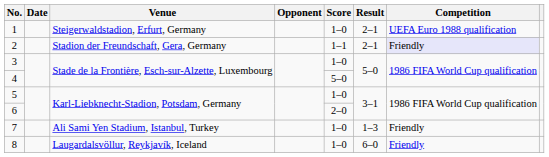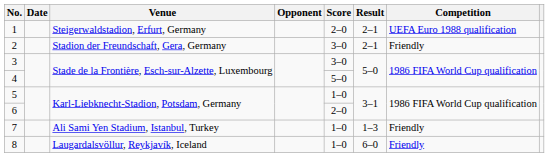1 | Score: 1–0 -> 2–0
2 | Score: 1–1 -> 3–0
2 | Competition: lavender background -> no background
3 | Score: 1–0 -> 3–0
